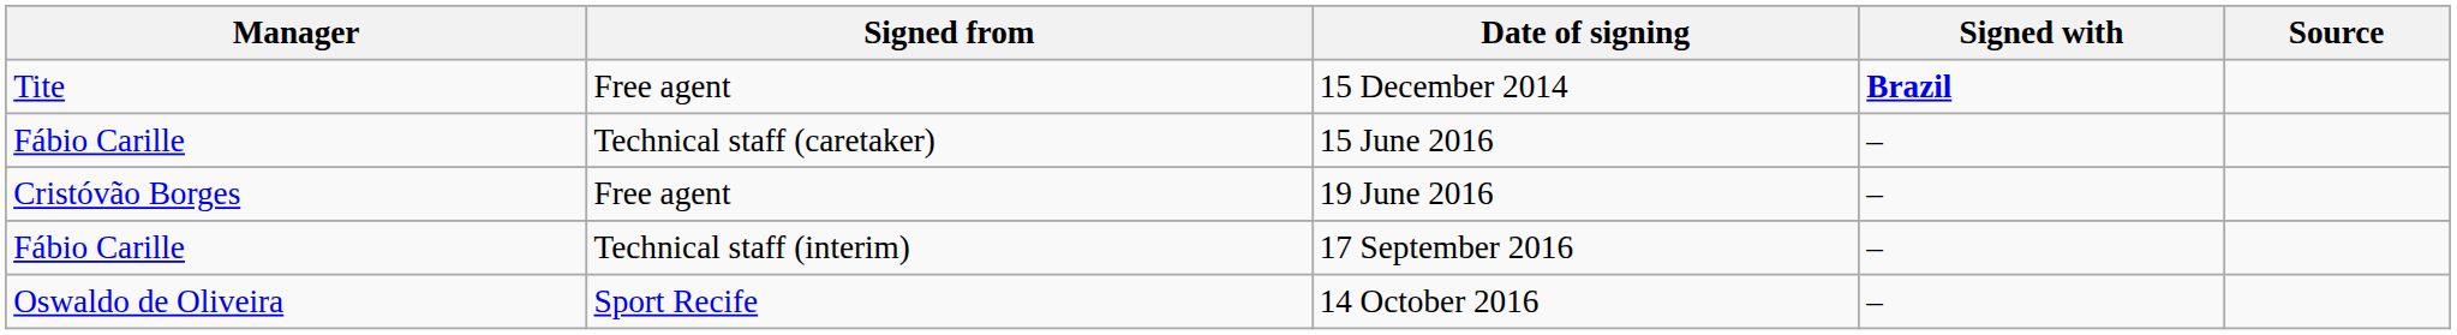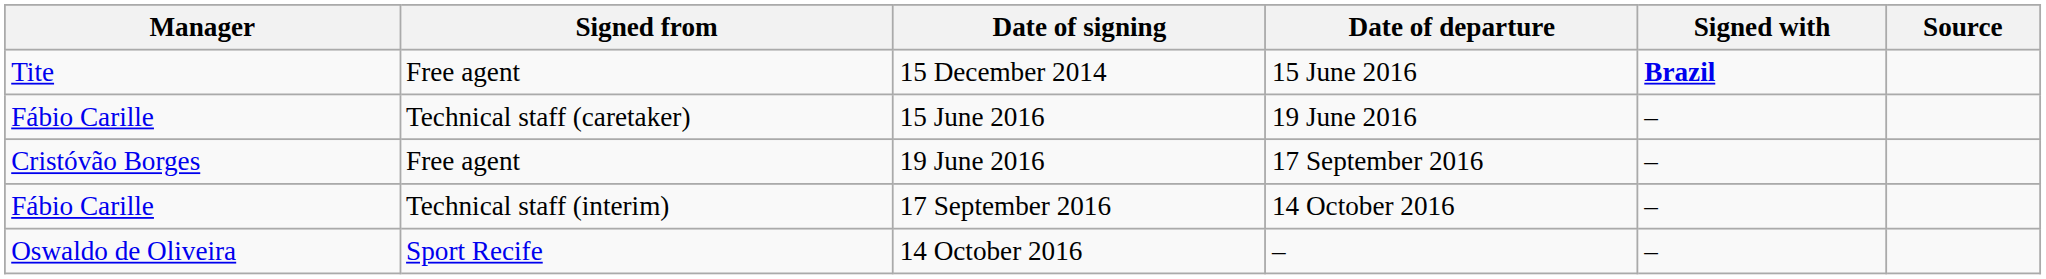+ column: Date of departure | 15 June 2016 | 19 June 2016 | 17 September 2016 | 14 October 2016 | –
